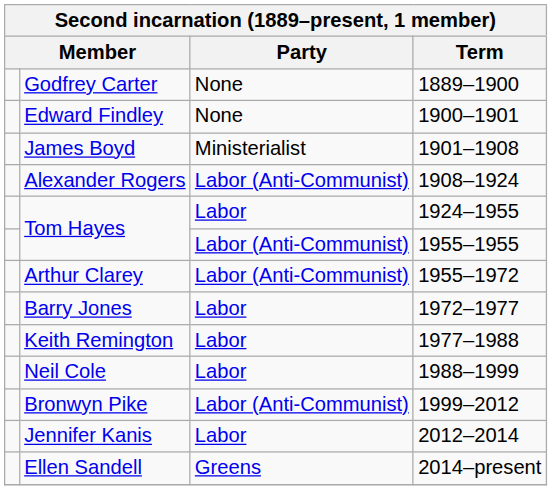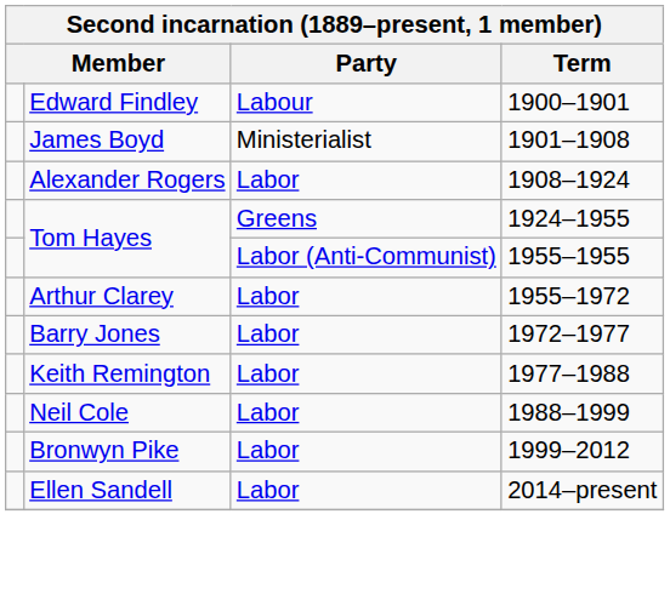- row: Godfrey Carter | None | 1889–1900
Edward Findley | Party: None -> Labour
Alexander Rogers | Party: Labor (Anti-Communist) -> Labor
Tom Hayes / 1924–1955 | Party: Labor -> Greens
Arthur Clarey | Party: Labor (Anti-Communist) -> Labor
Bronwyn Pike | Party: Labor (Anti-Communist) -> Labor
- row: Jennifer Kanis | Labor | 2012–2014
Ellen Sandell | Party: Greens -> Labor
